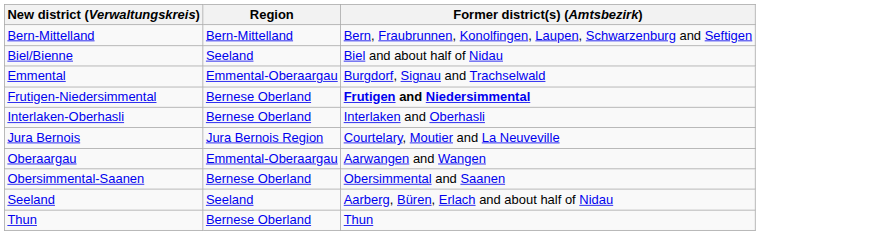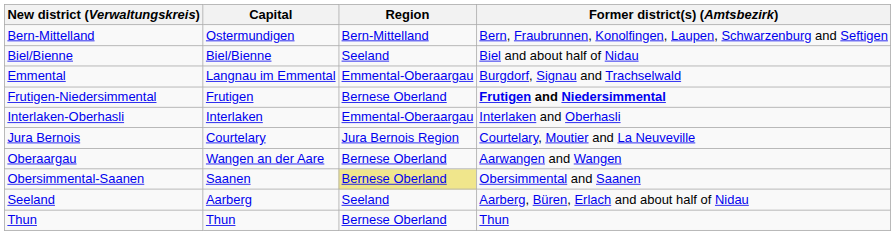+ column: Capital | Ostermundigen | Biel/Bienne | Langnau im Emmental | Frutigen | Interlaken | Courtelary | Wangen an der Aare | Saanen | Aarberg | Thun
Interlaken-Oberhasli | Region: Bernese Oberland -> Emmental-Oberaargau
Oberaargau | Region: Emmental-Oberaargau -> Bernese Oberland
Obersimmental-Saanen | Region: no background -> khaki background
